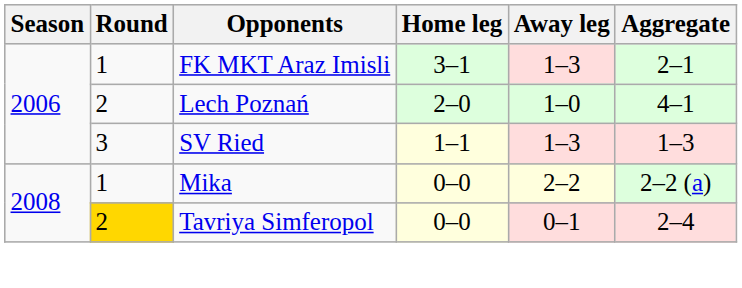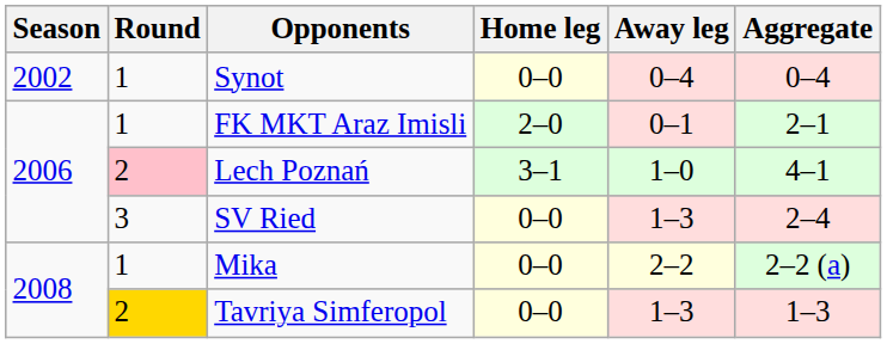+ row: 2002 | 1 | Synot | 0–0 | 0–4 | 0–4
FK MKT Araz Imisli | Home leg: 3–1 -> 2–0
FK MKT Araz Imisli | Away leg: 1–3 -> 0–1
Lech Poznań | Round: no background -> pink background
Lech Poznań | Home leg: 2–0 -> 3–1
SV Ried | Home leg: 1–1 -> 0–0
SV Ried | Aggregate: 1–3 -> 2–4
Tavriya Simferopol | Away leg: 0–1 -> 1–3
Tavriya Simferopol | Aggregate: 2–4 -> 1–3
